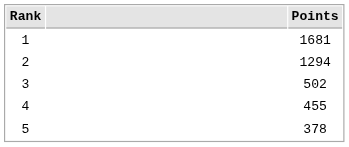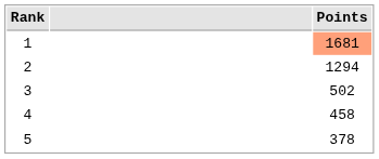1 | Points: no background -> lightsalmon background
4 | Points: 455 -> 458
